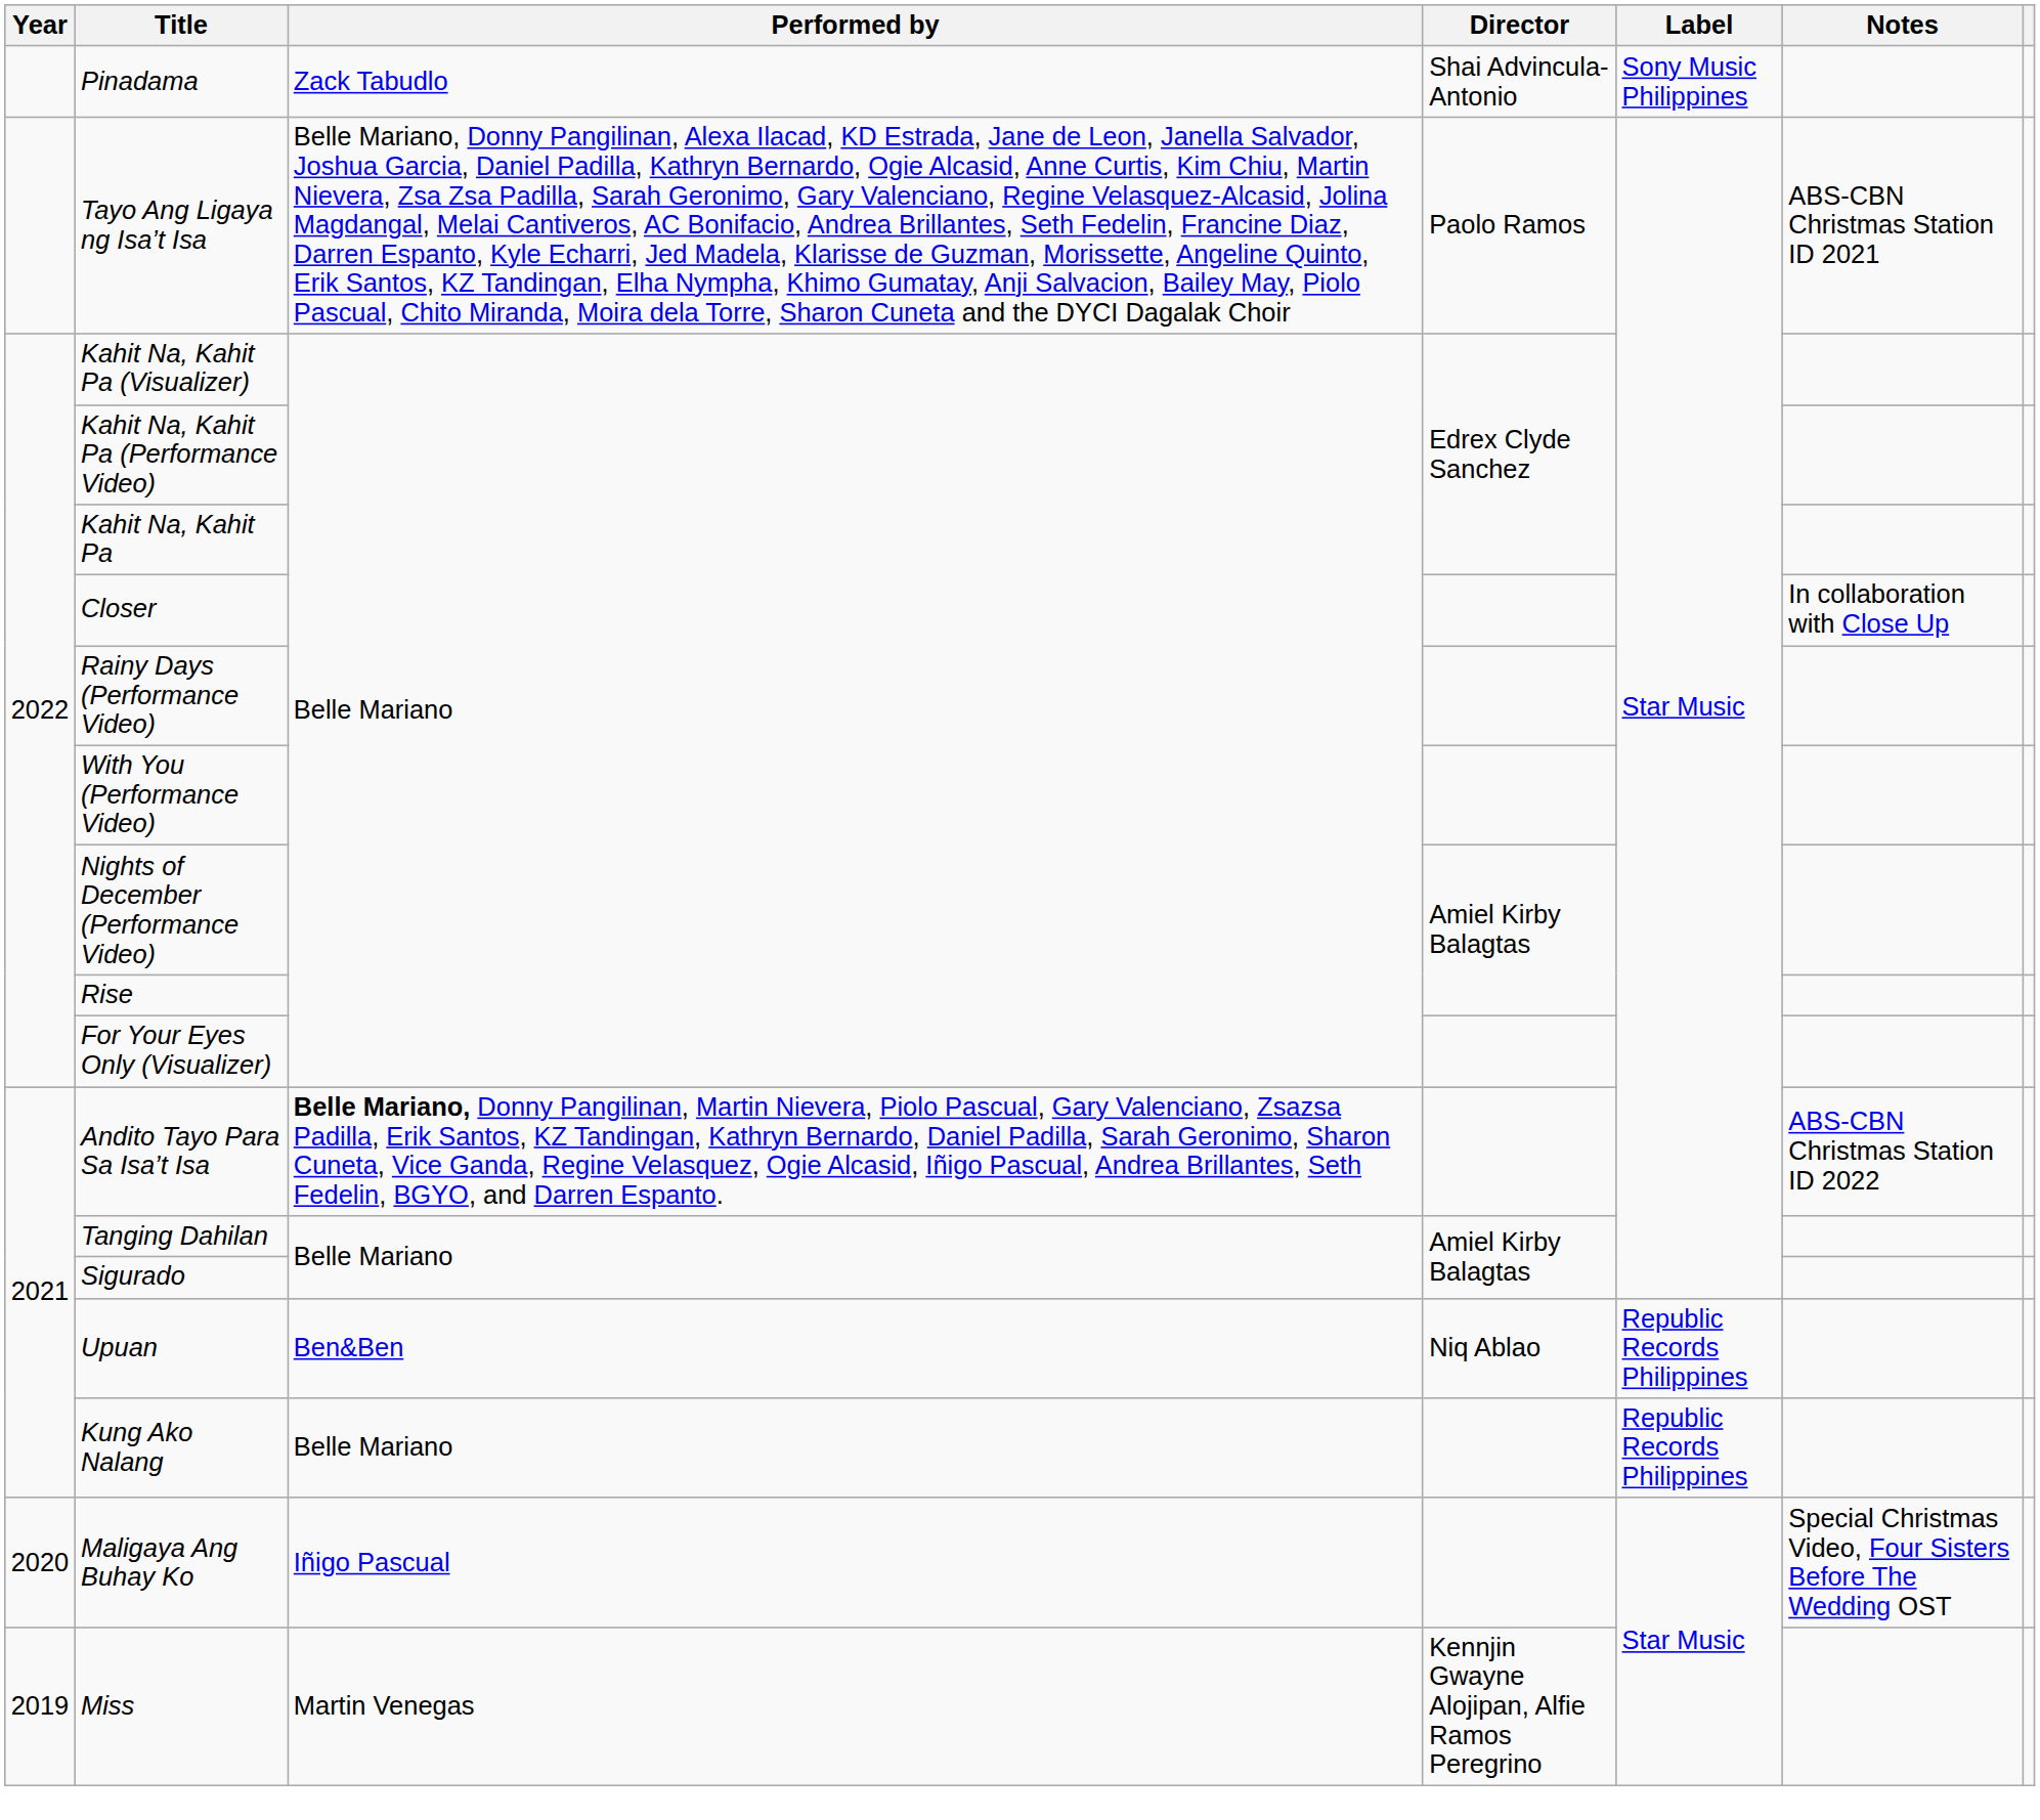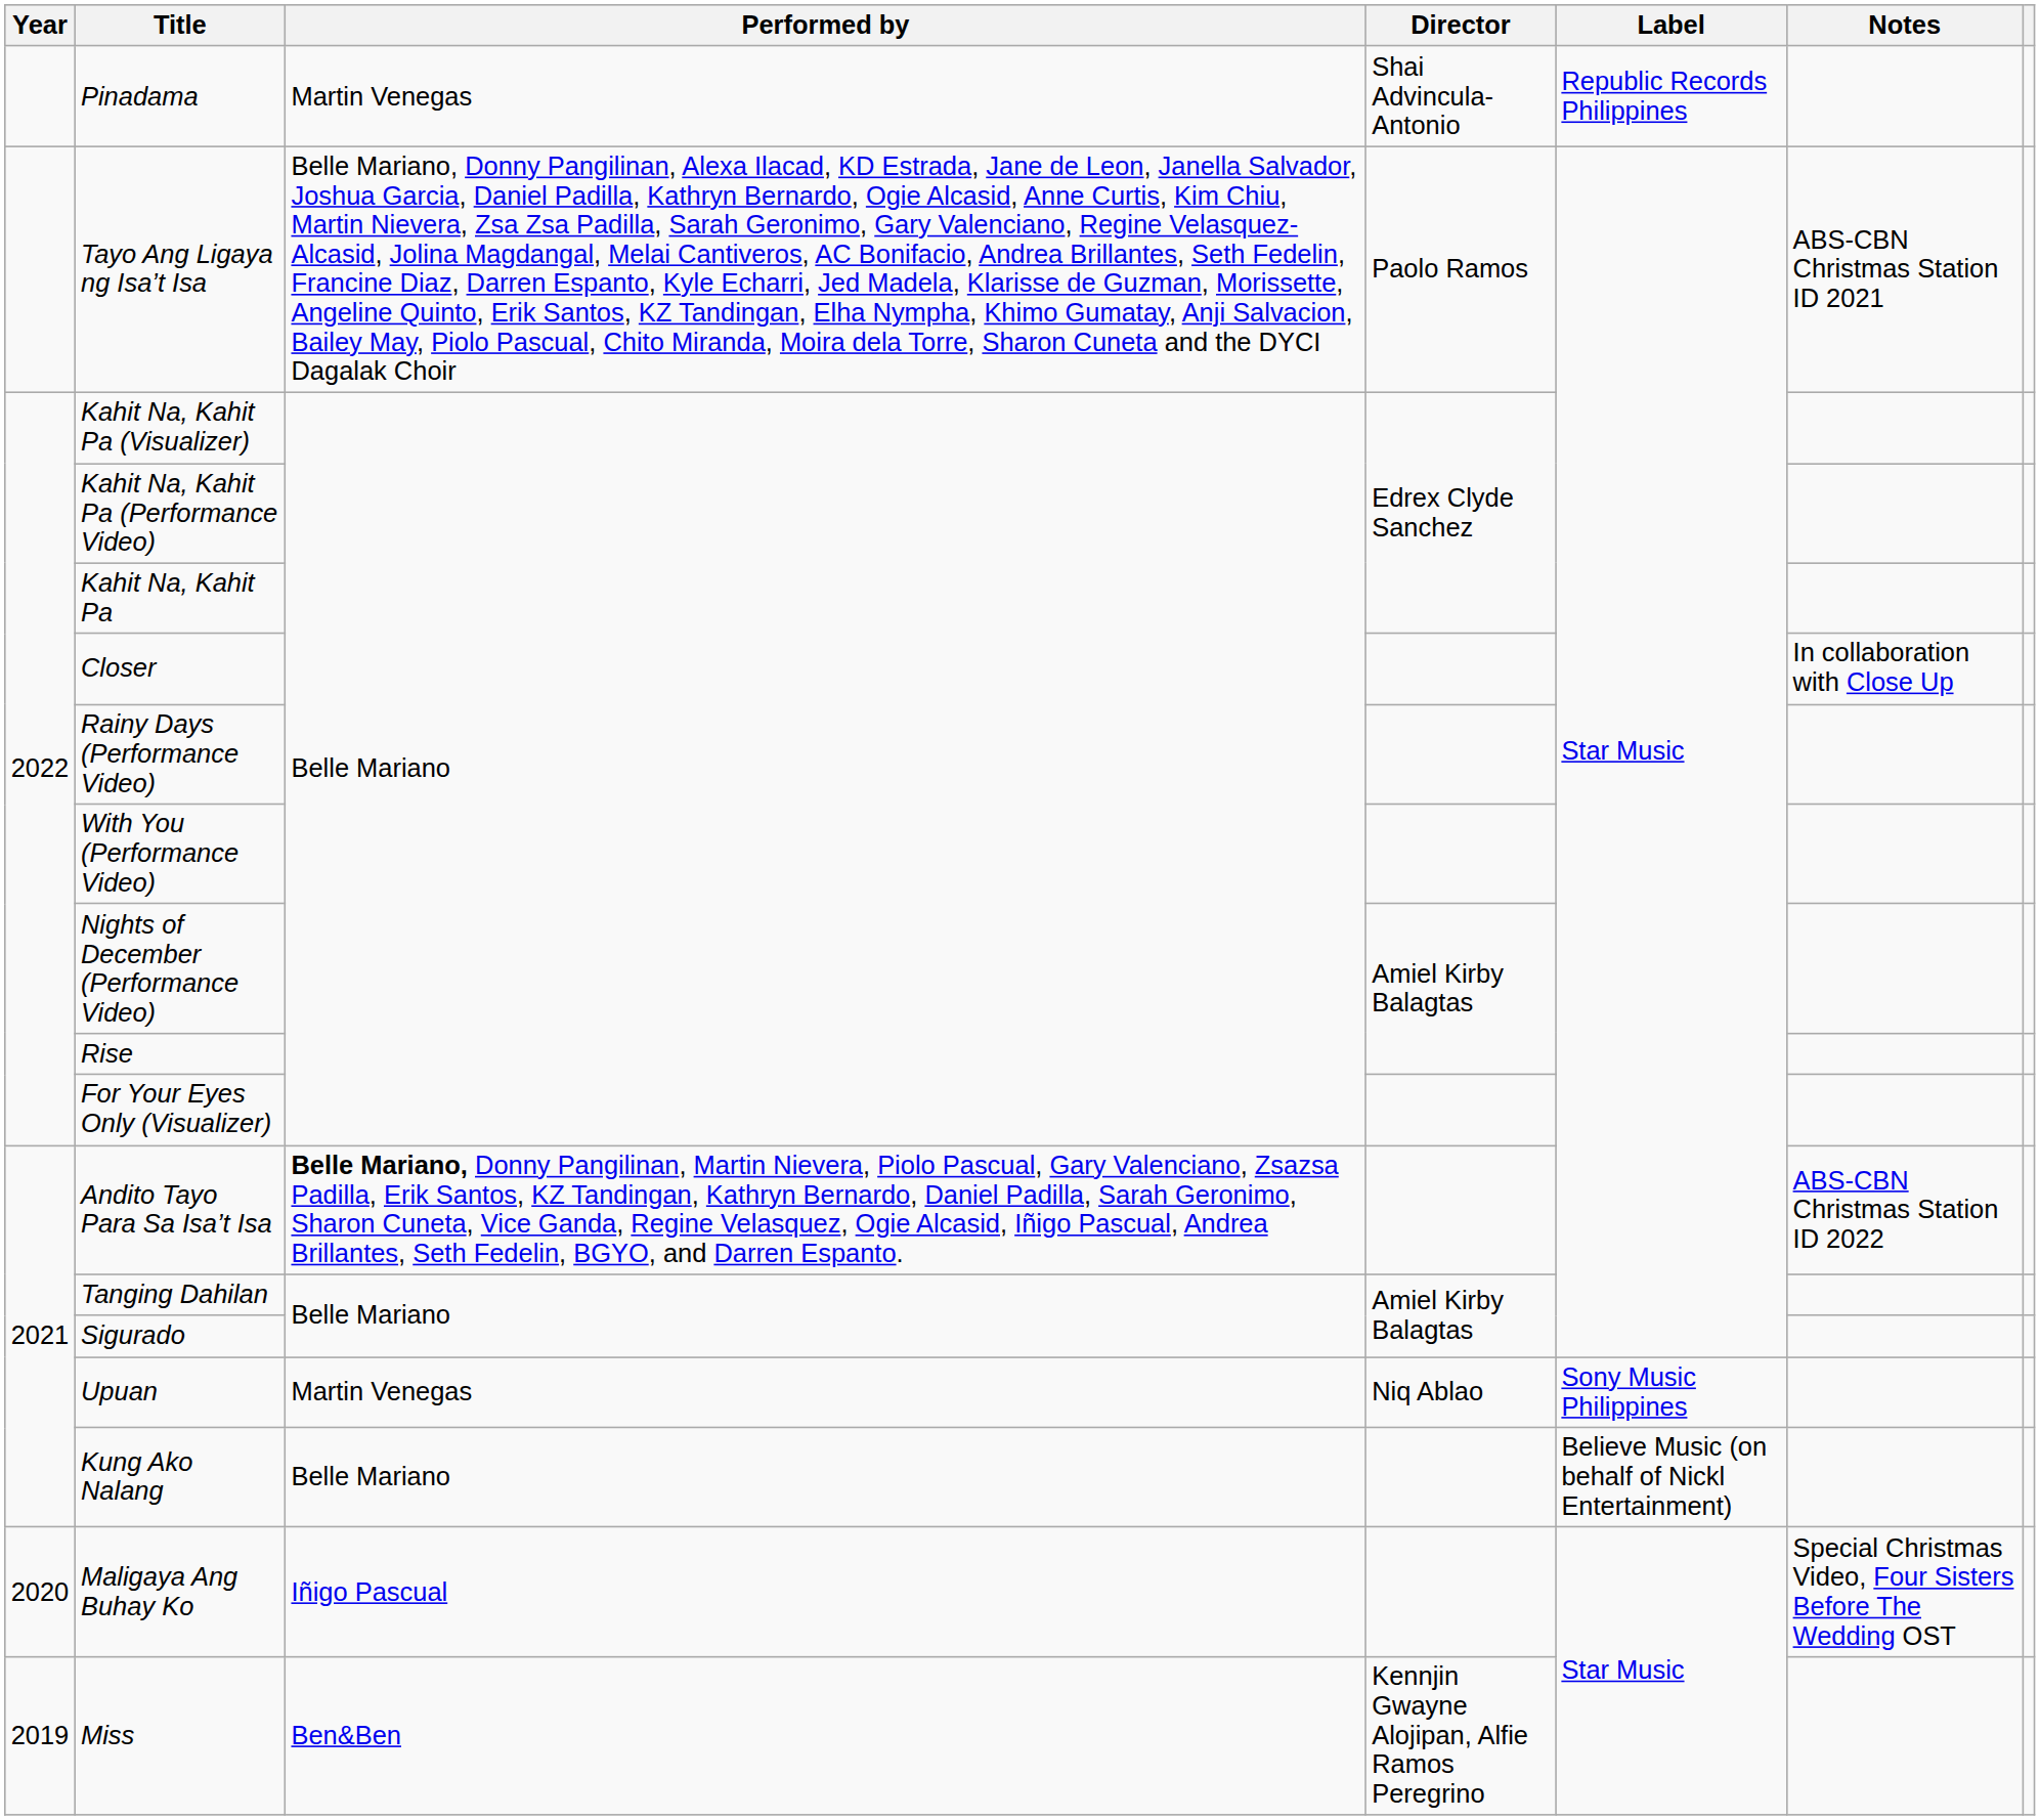Pinadama | Performed by: Zack Tabudlo -> Martin Venegas
Pinadama | Label: Sony Music Philippines -> Republic Records Philippines
Upuan | Performed by: Ben&Ben -> Martin Venegas
Upuan | Label: Republic Records Philippines -> Sony Music Philippines
Kung Ako Nalang | Label: Republic Records Philippines -> Believe Music (on behalf of Nickl Entertainment)
Miss | Performed by: Martin Venegas -> Ben&Ben
